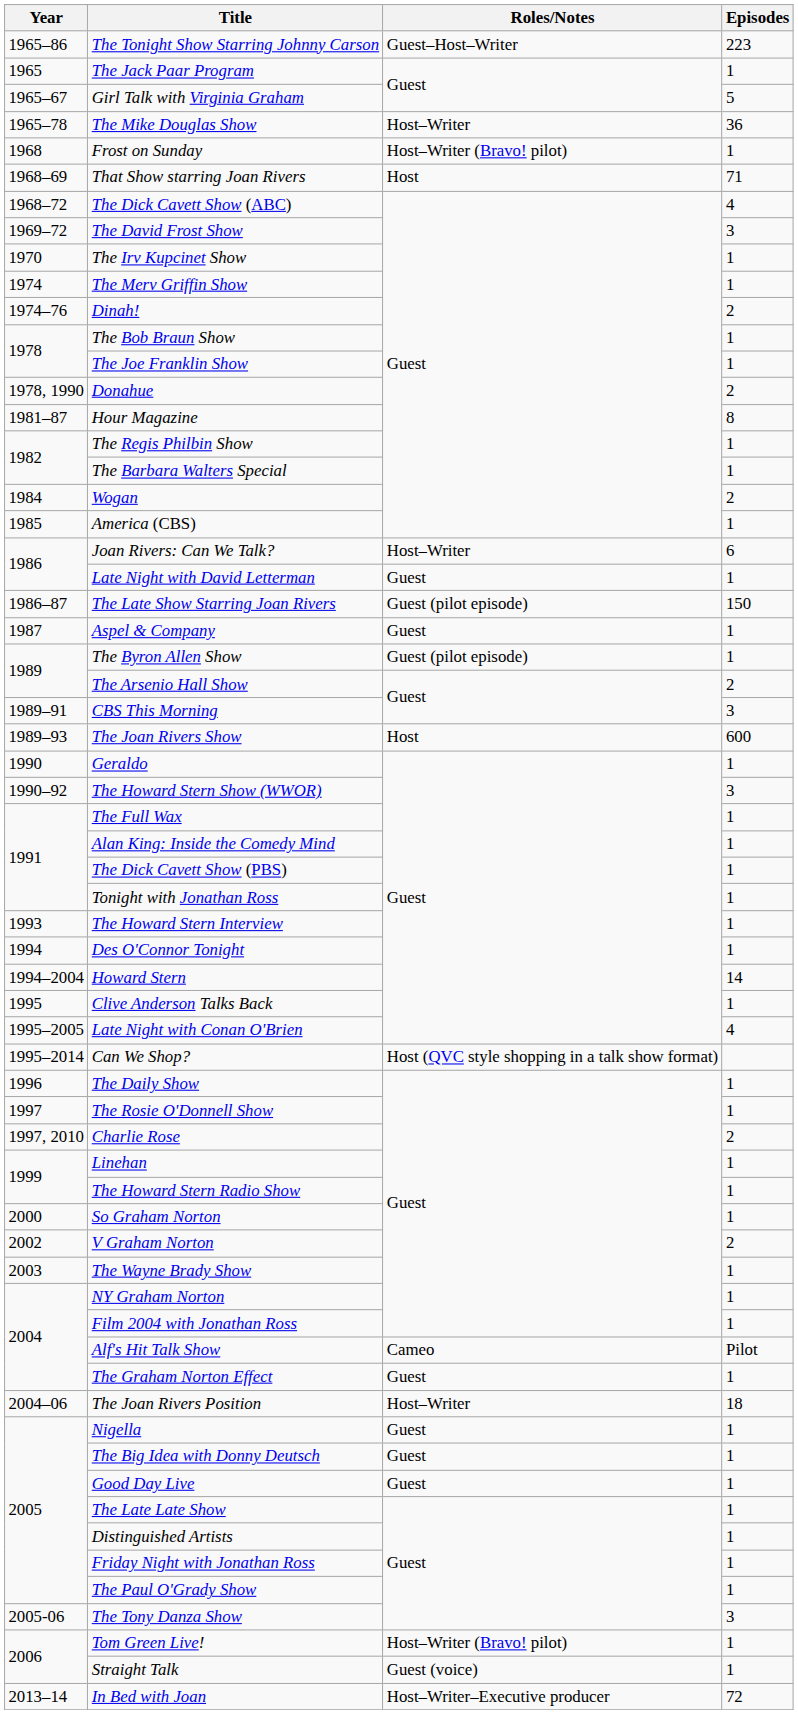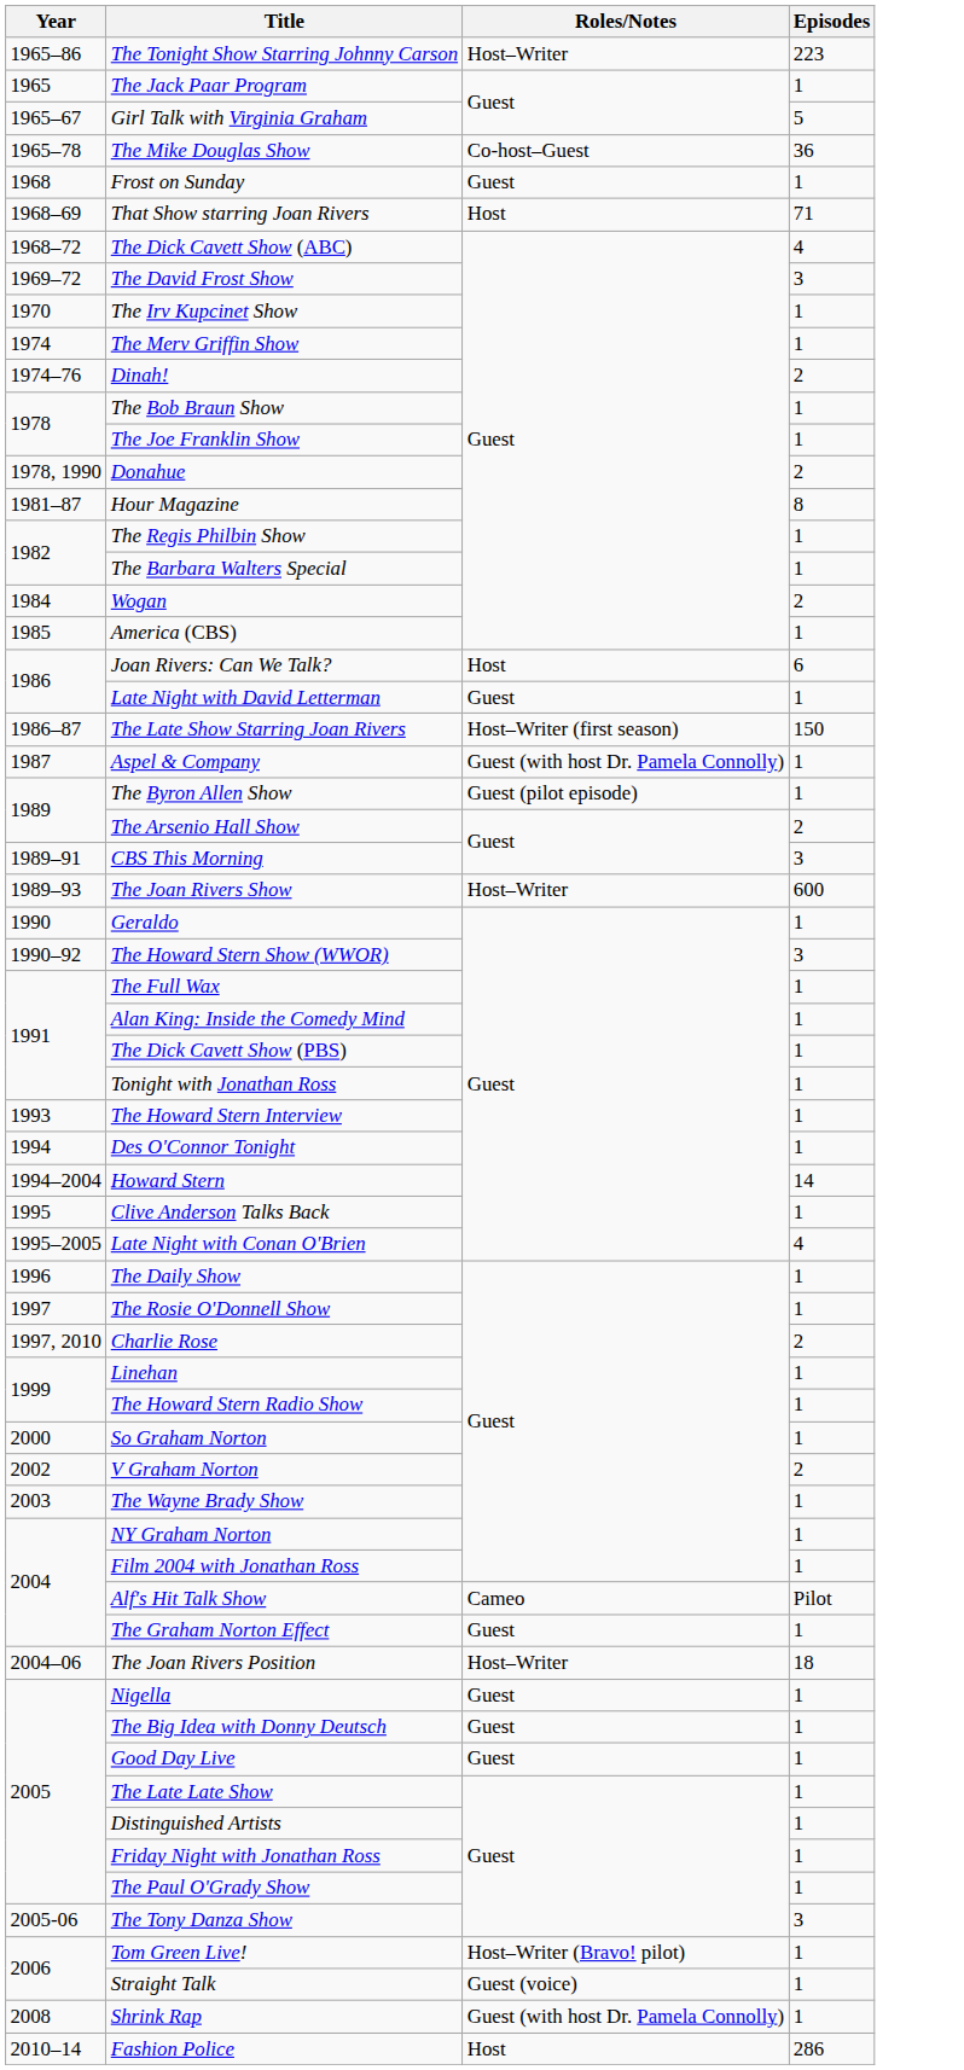The Tonight Show Starring Johnny Carson | Roles/Notes: Guest–Host–Writer -> Host–Writer
The Mike Douglas Show | Roles/Notes: Host–Writer -> Co-host–Guest
Frost on Sunday | Roles/Notes: Host–Writer (Bravo! pilot) -> Guest
Joan Rivers: Can We Talk? | Roles/Notes: Host–Writer -> Host
The Late Show Starring Joan Rivers | Roles/Notes: Guest (pilot episode) -> Host–Writer (first season)
Aspel & Company | Roles/Notes: Guest -> Guest (with host Dr. Pamela Connolly)
The Joan Rivers Show | Roles/Notes: Host -> Host–Writer
- row: 1995–2014 | Can We Shop? | Host (QVC style shopping in a talk show format)
+ row: 2008 | Shrink Rap | Guest (with host Dr. Pamela Connolly) | 1
+ row: 2010–14 | Fashion Police | Host | 286
- row: 2013–14 | In Bed with Joan | Host–Writer–Executive producer | 72
